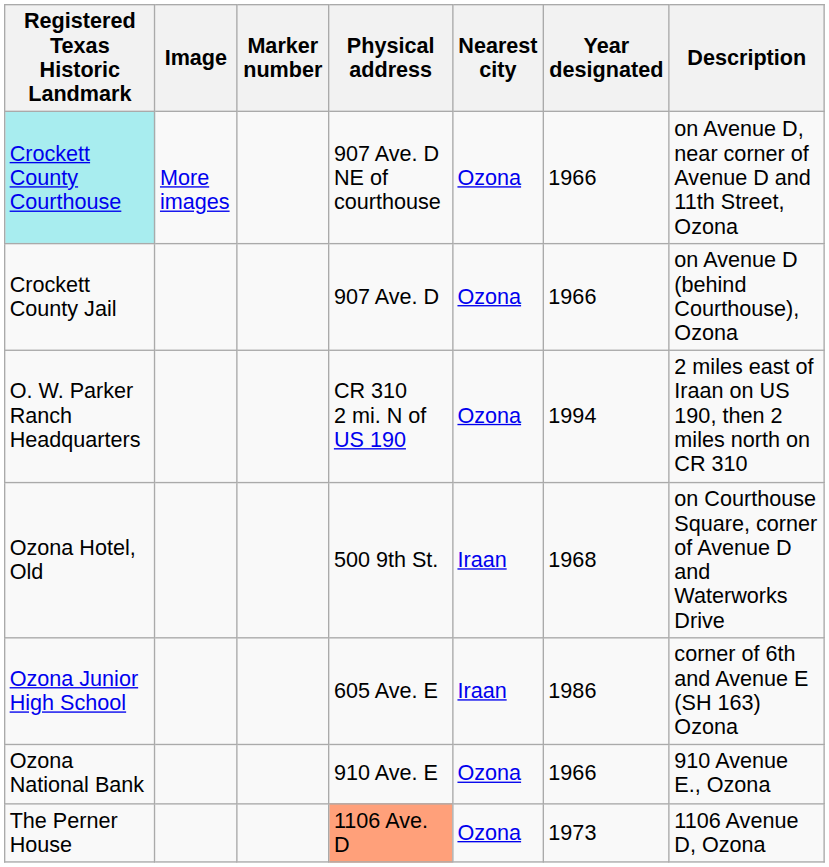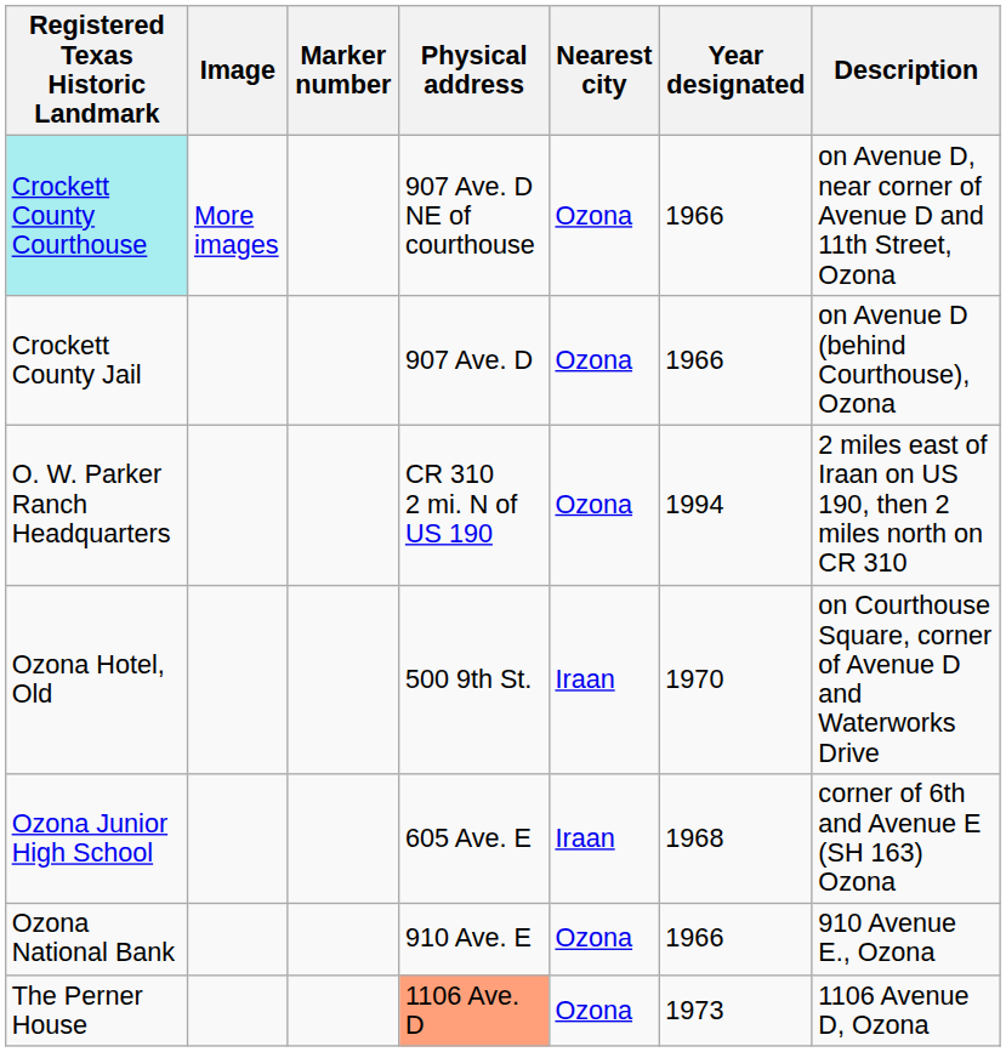Ozona Hotel, Old | Year designated: 1968 -> 1970
Ozona Junior High School | Year designated: 1986 -> 1968
